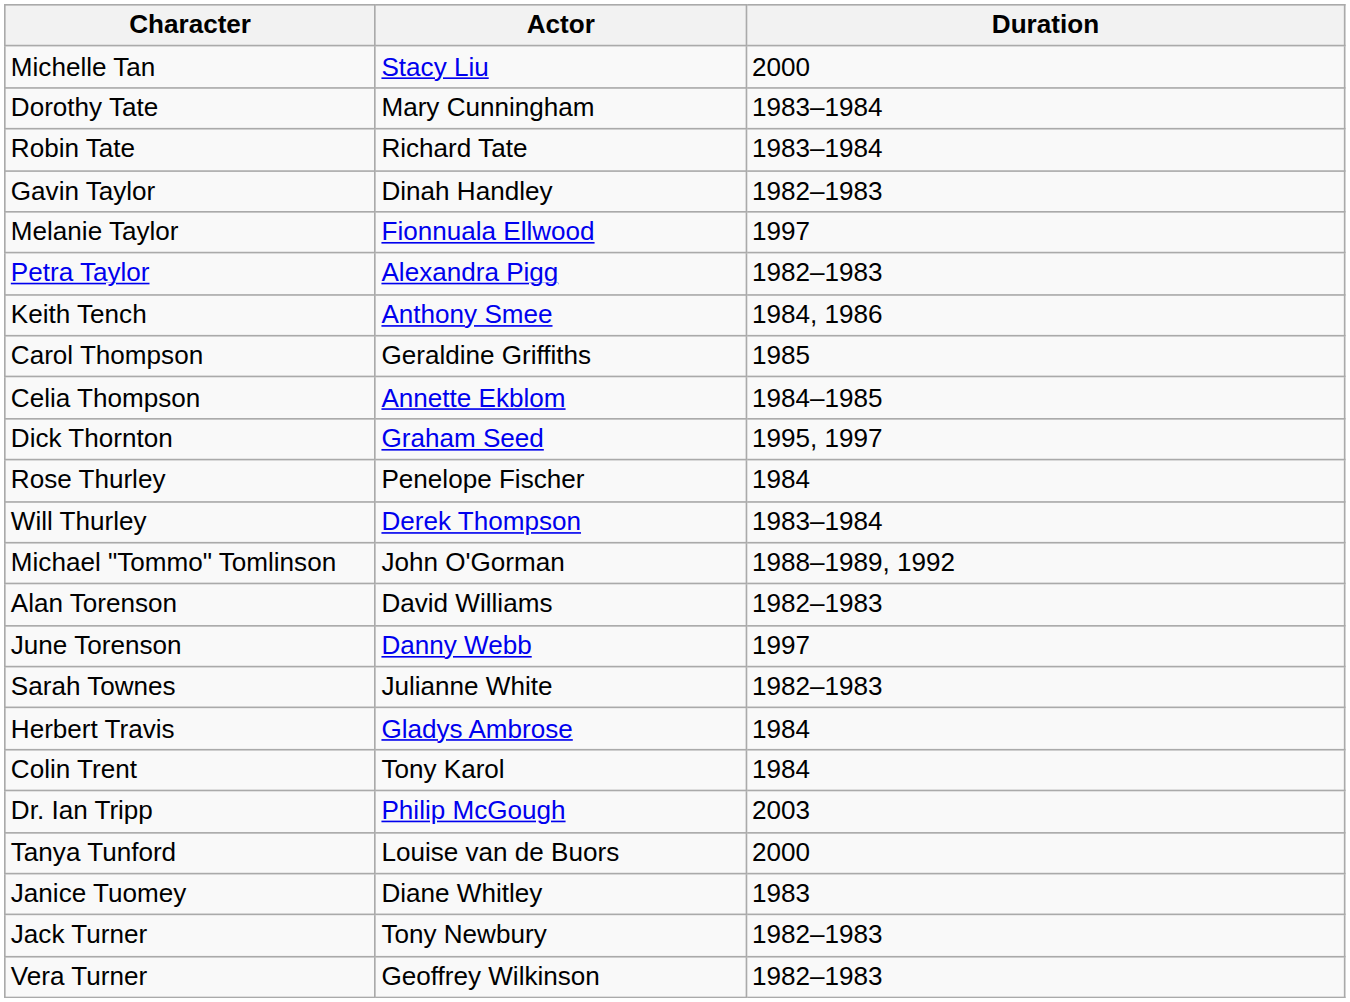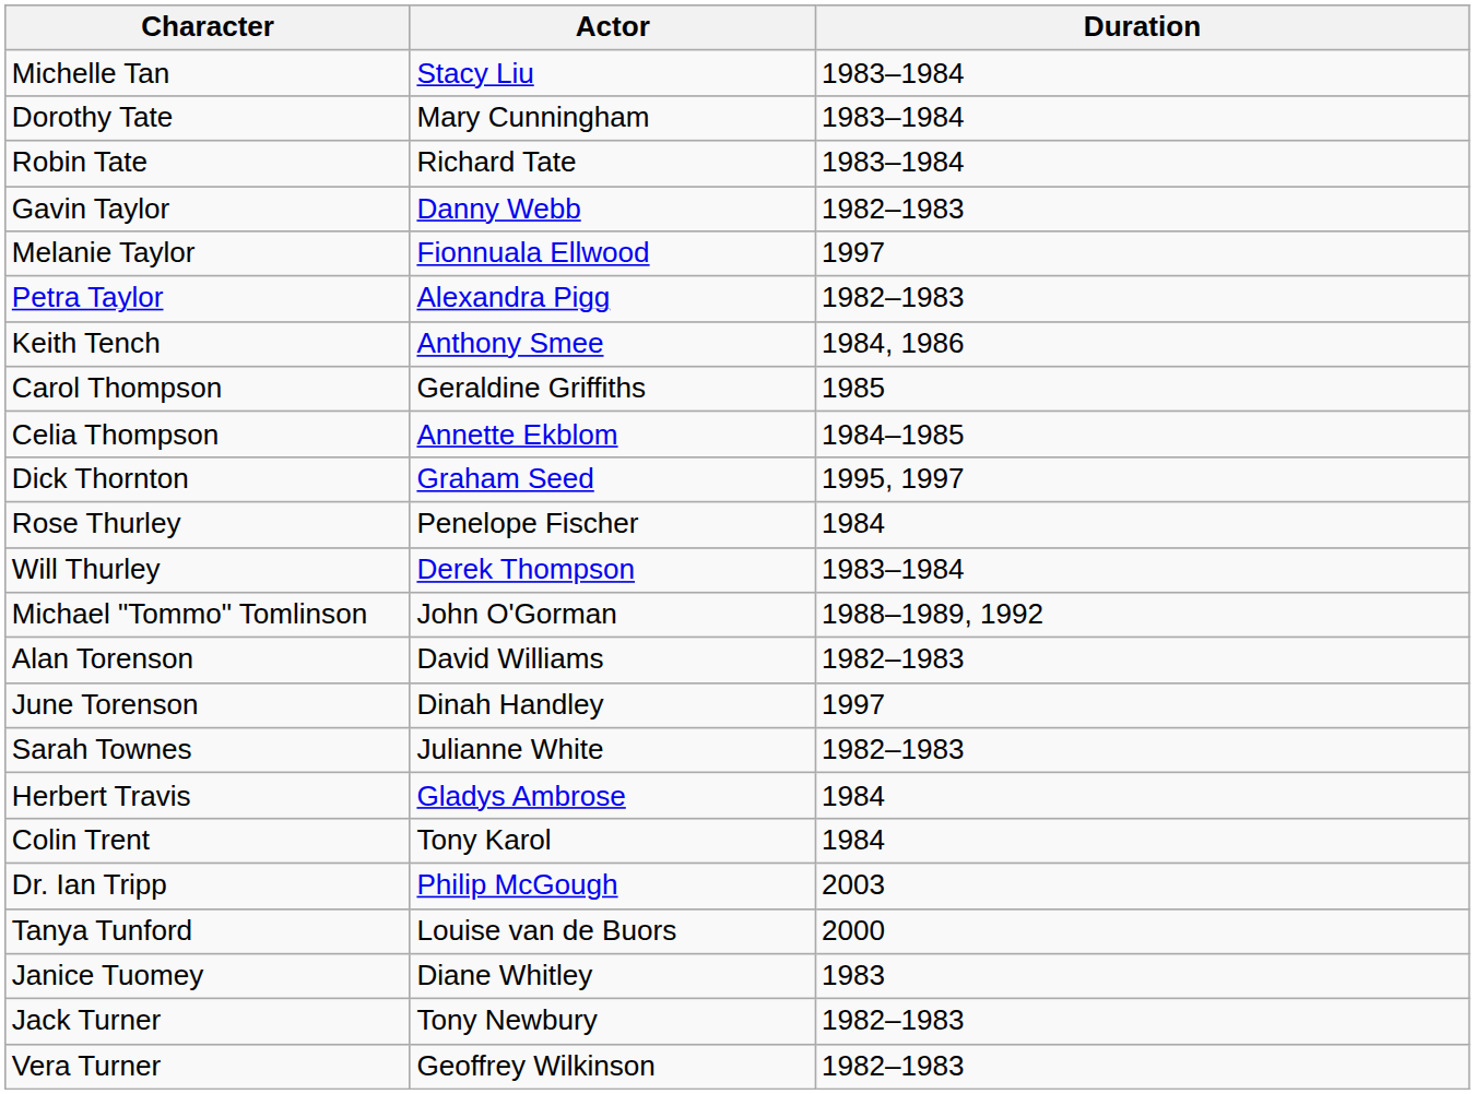Michelle Tan | Duration: 2000 -> 1983–1984
Gavin Taylor | Actor: Dinah Handley -> Danny Webb
June Torenson | Actor: Danny Webb -> Dinah Handley
